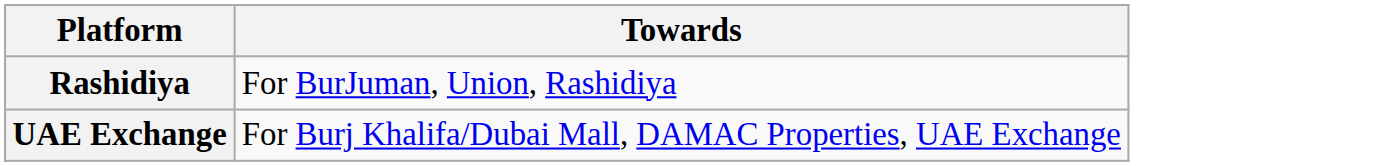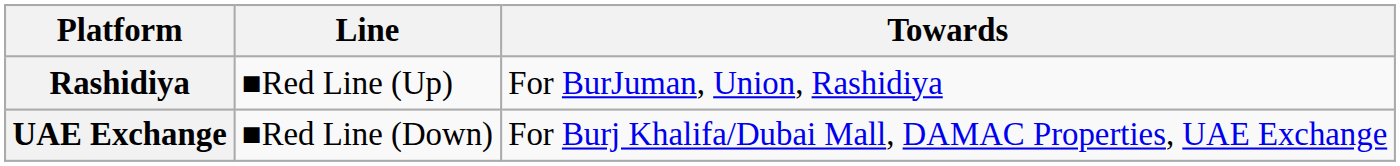+ column: Line | ■Red Line (Up) | ■Red Line (Down)
